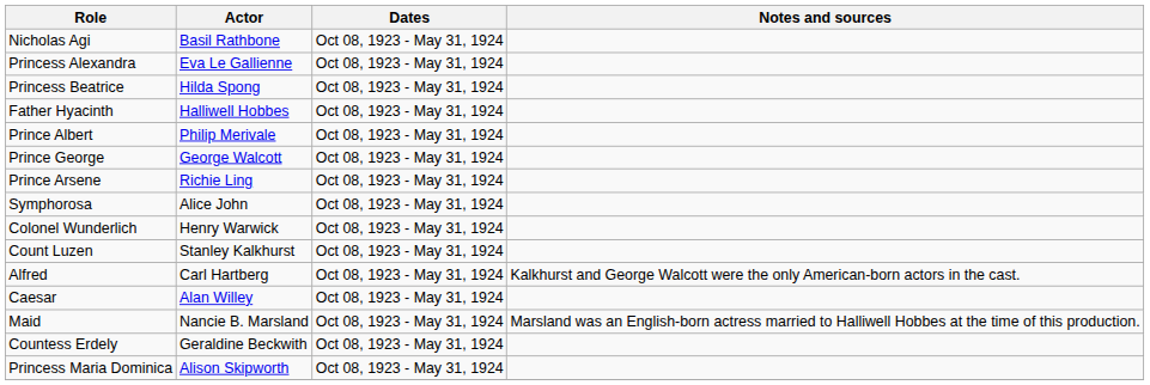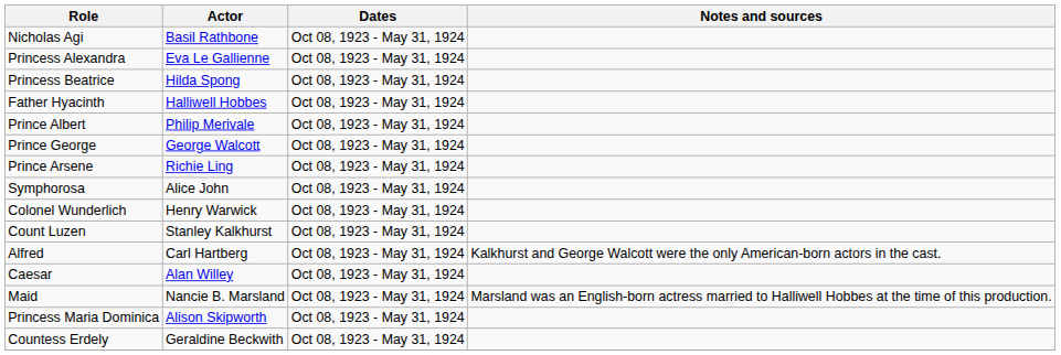rows swapped: Princess Maria Dominica <-> Countess Erdely
